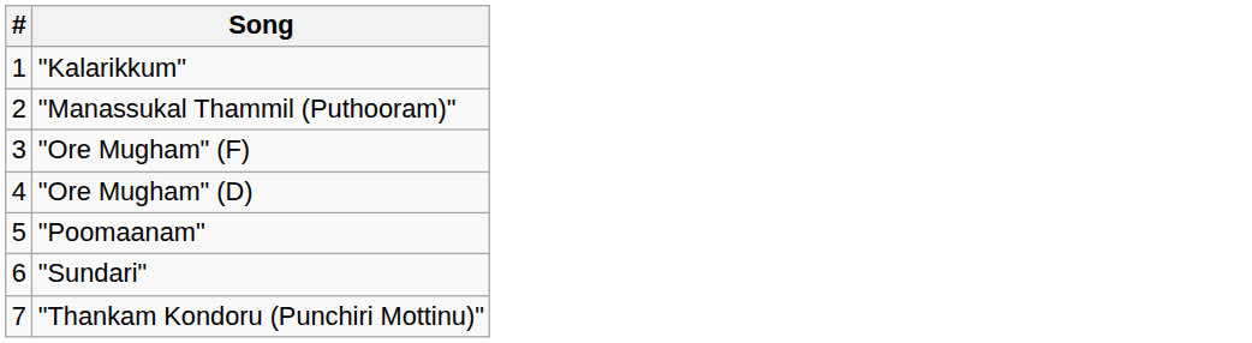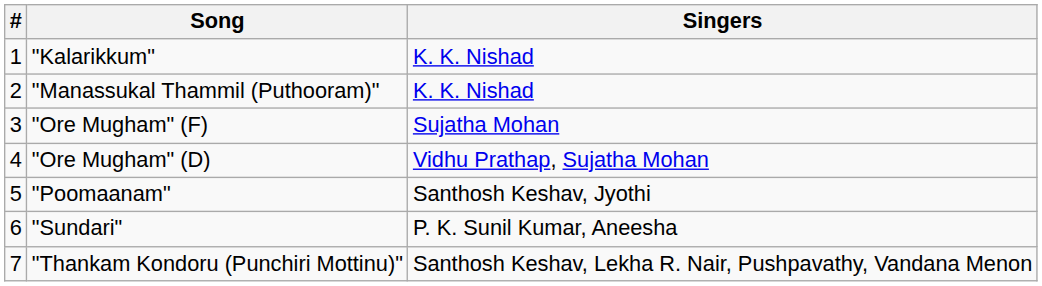+ column: Singers | K. K. Nishad | K. K. Nishad | Sujatha Mohan | Vidhu Prathap, Sujatha Mohan | Santhosh Keshav, Jyothi | P. K. Sunil Kumar, Aneesha | Santhosh Keshav, Lekha R. Nair, Pushpavathy, Vandana Menon
